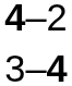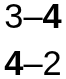rows swapped: 4–2 <-> 3–4
